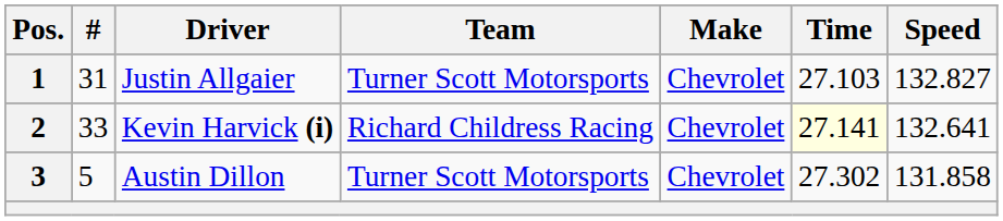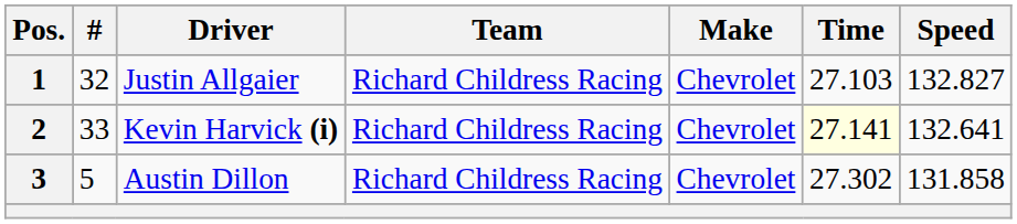Justin Allgaier | #: 31 -> 32
Justin Allgaier | Team: Turner Scott Motorsports -> Richard Childress Racing
Austin Dillon | Team: Turner Scott Motorsports -> Richard Childress Racing
